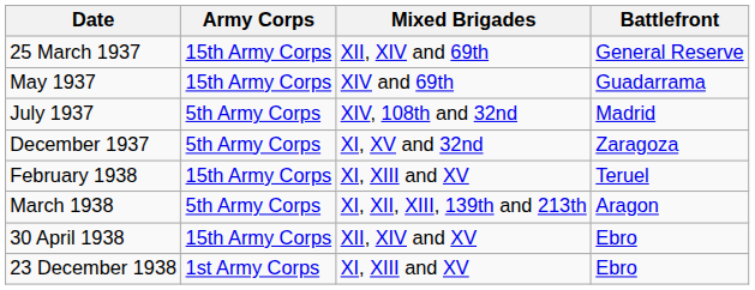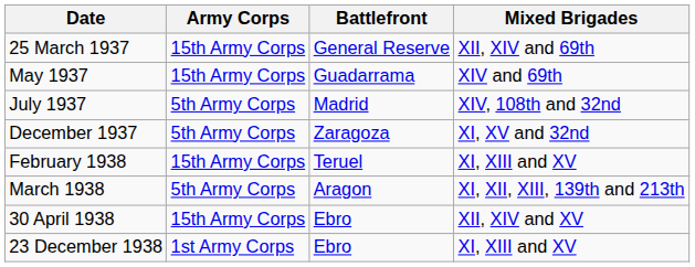columns swapped: Mixed Brigades <-> Battlefront
